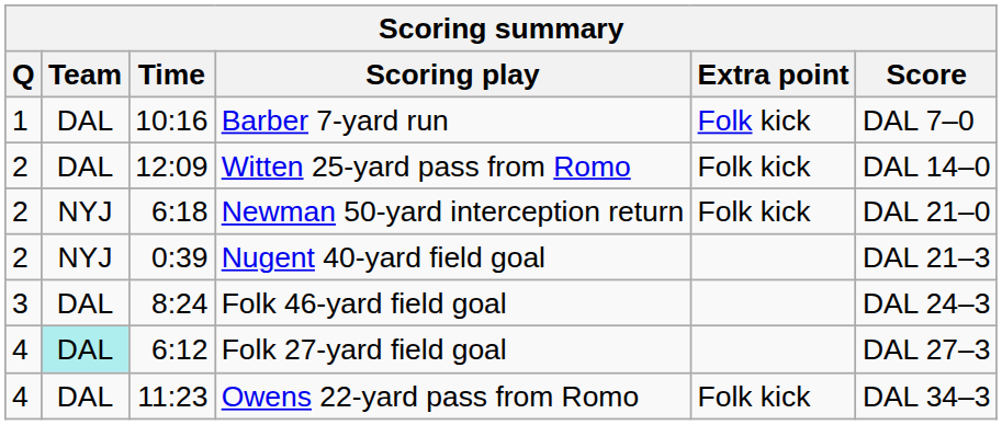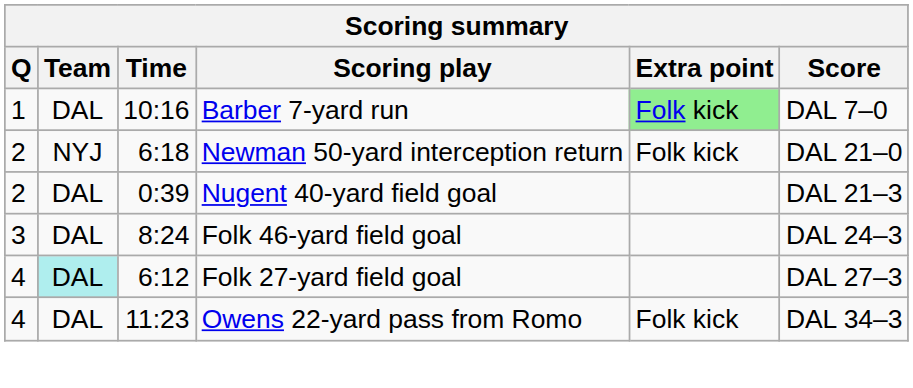Barber 7-yard run | Extra point: no background -> lightgreen background
- row: 2 | DAL | 12:09 | Witten 25-yard pass from Romo | Folk kick | DAL 14–0
Nugent 40-yard field goal | Team: NYJ -> DAL
